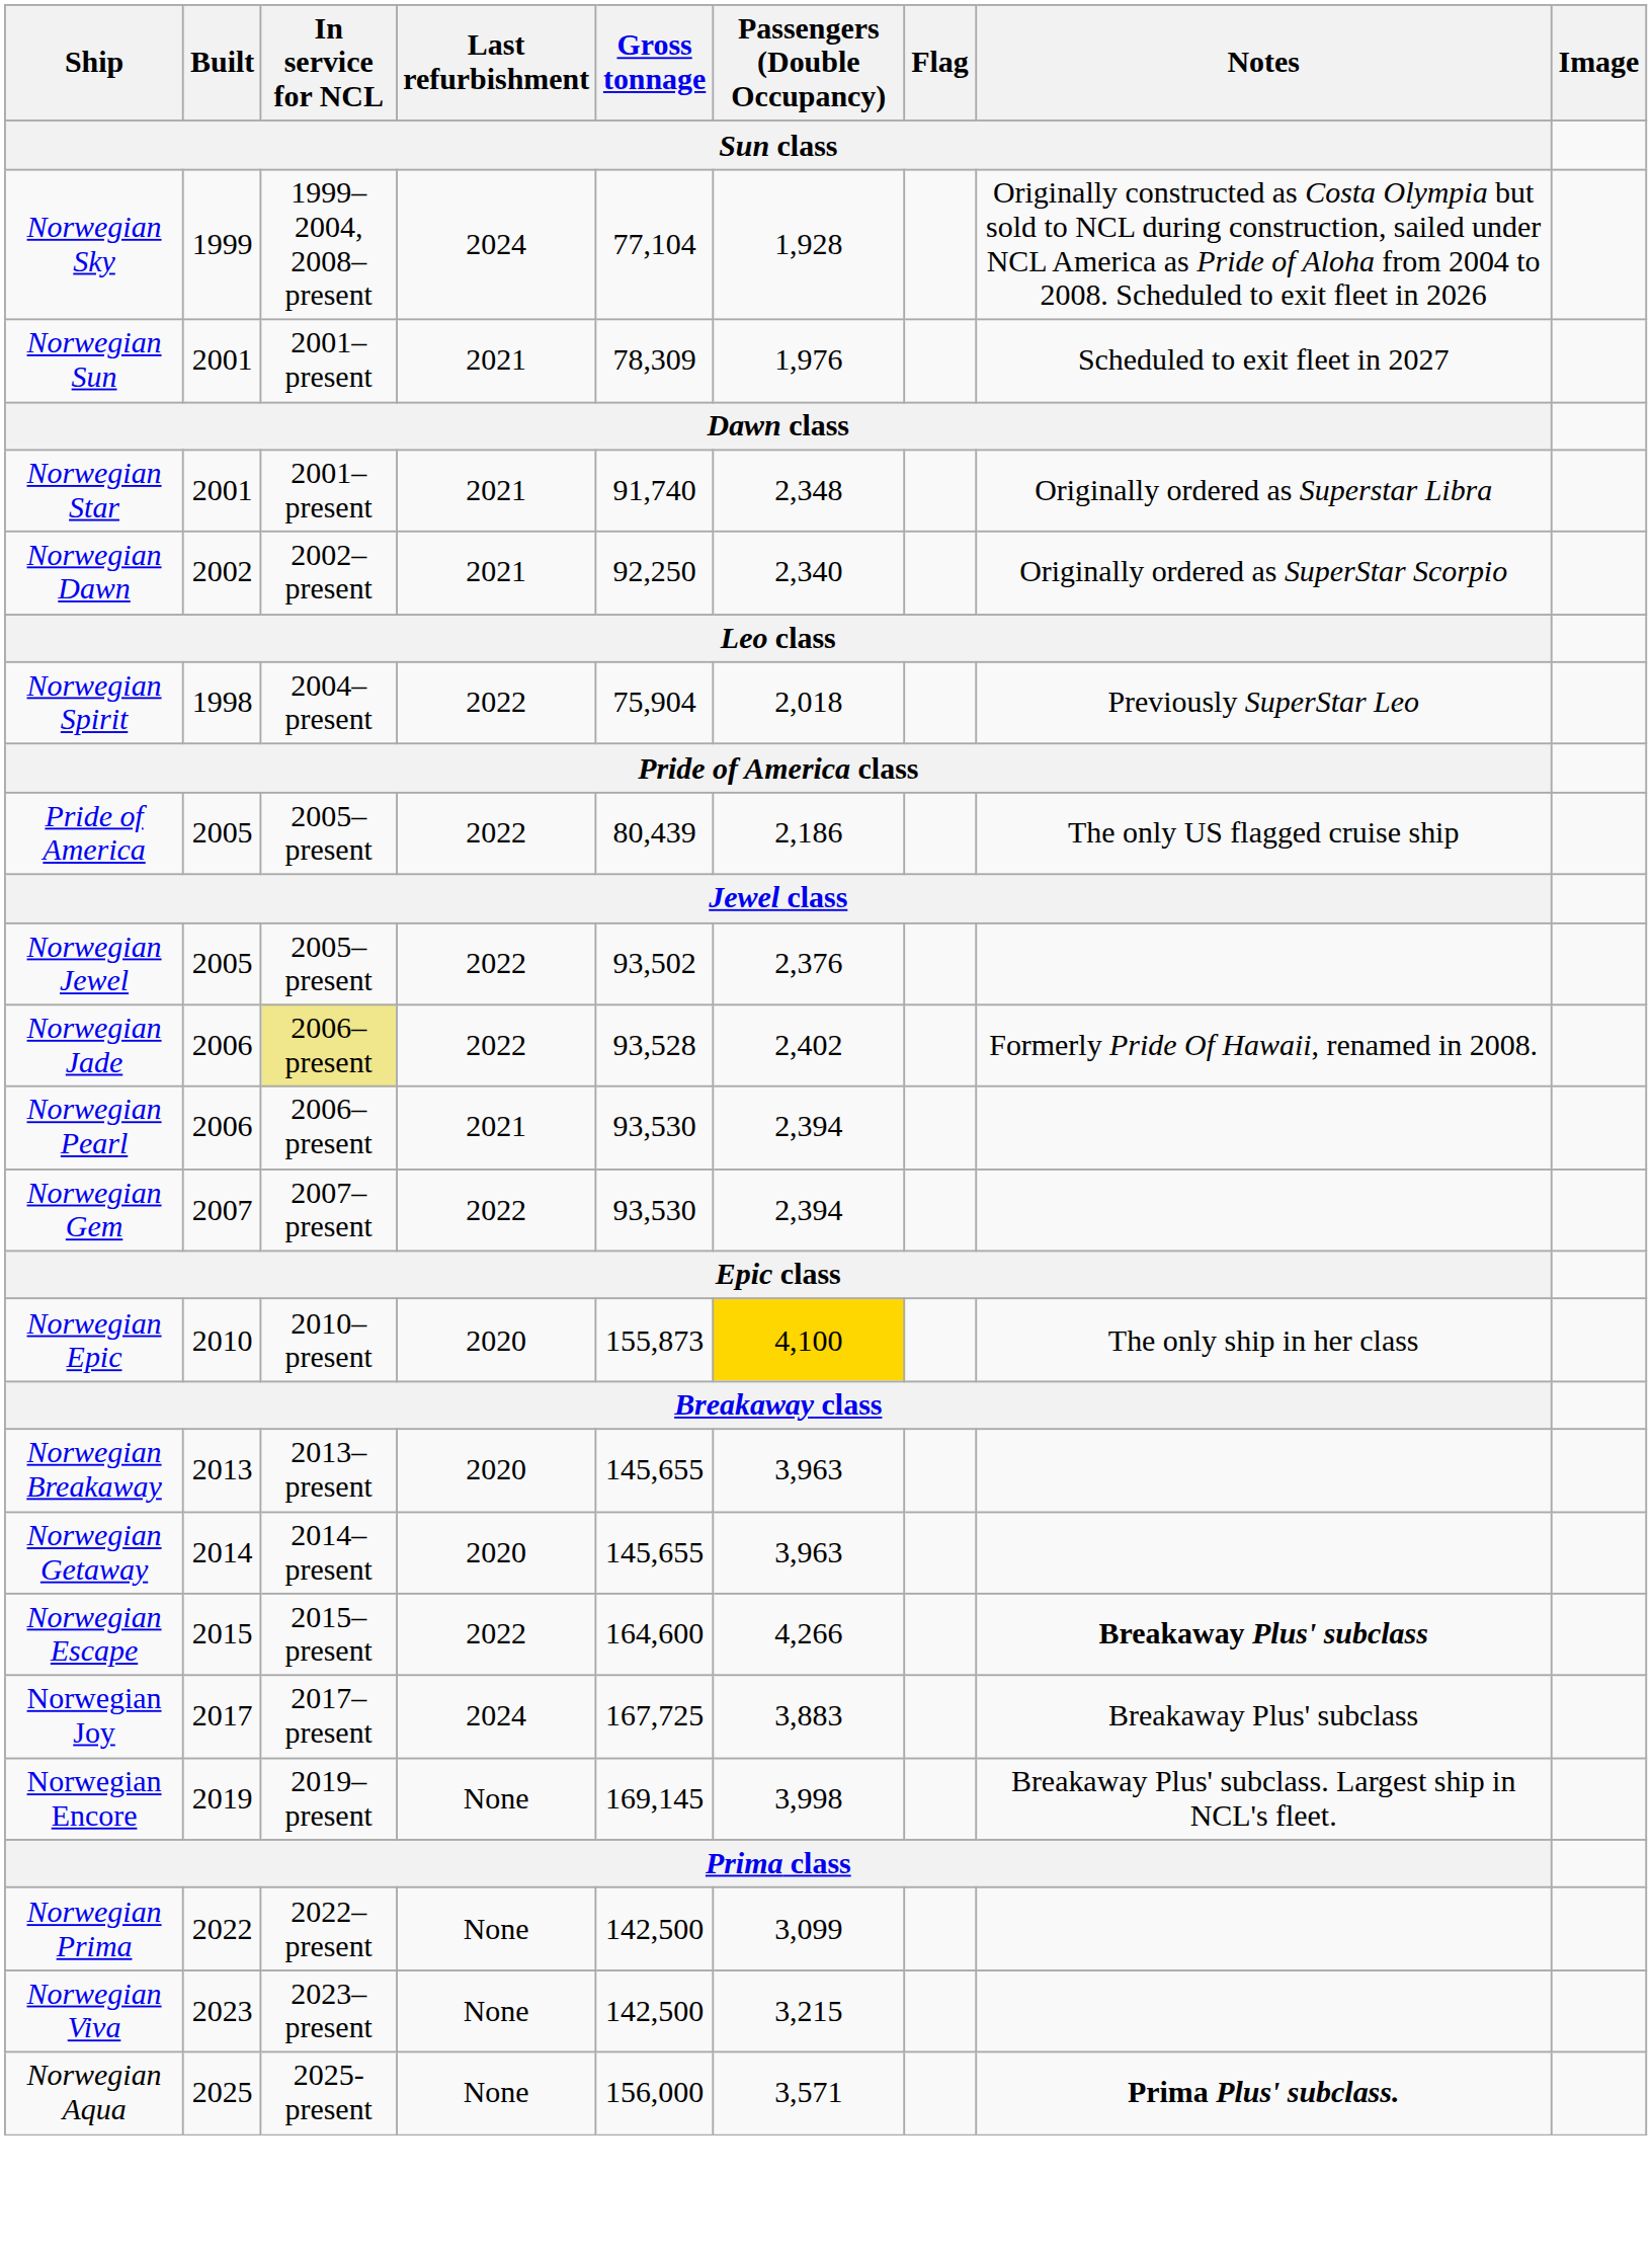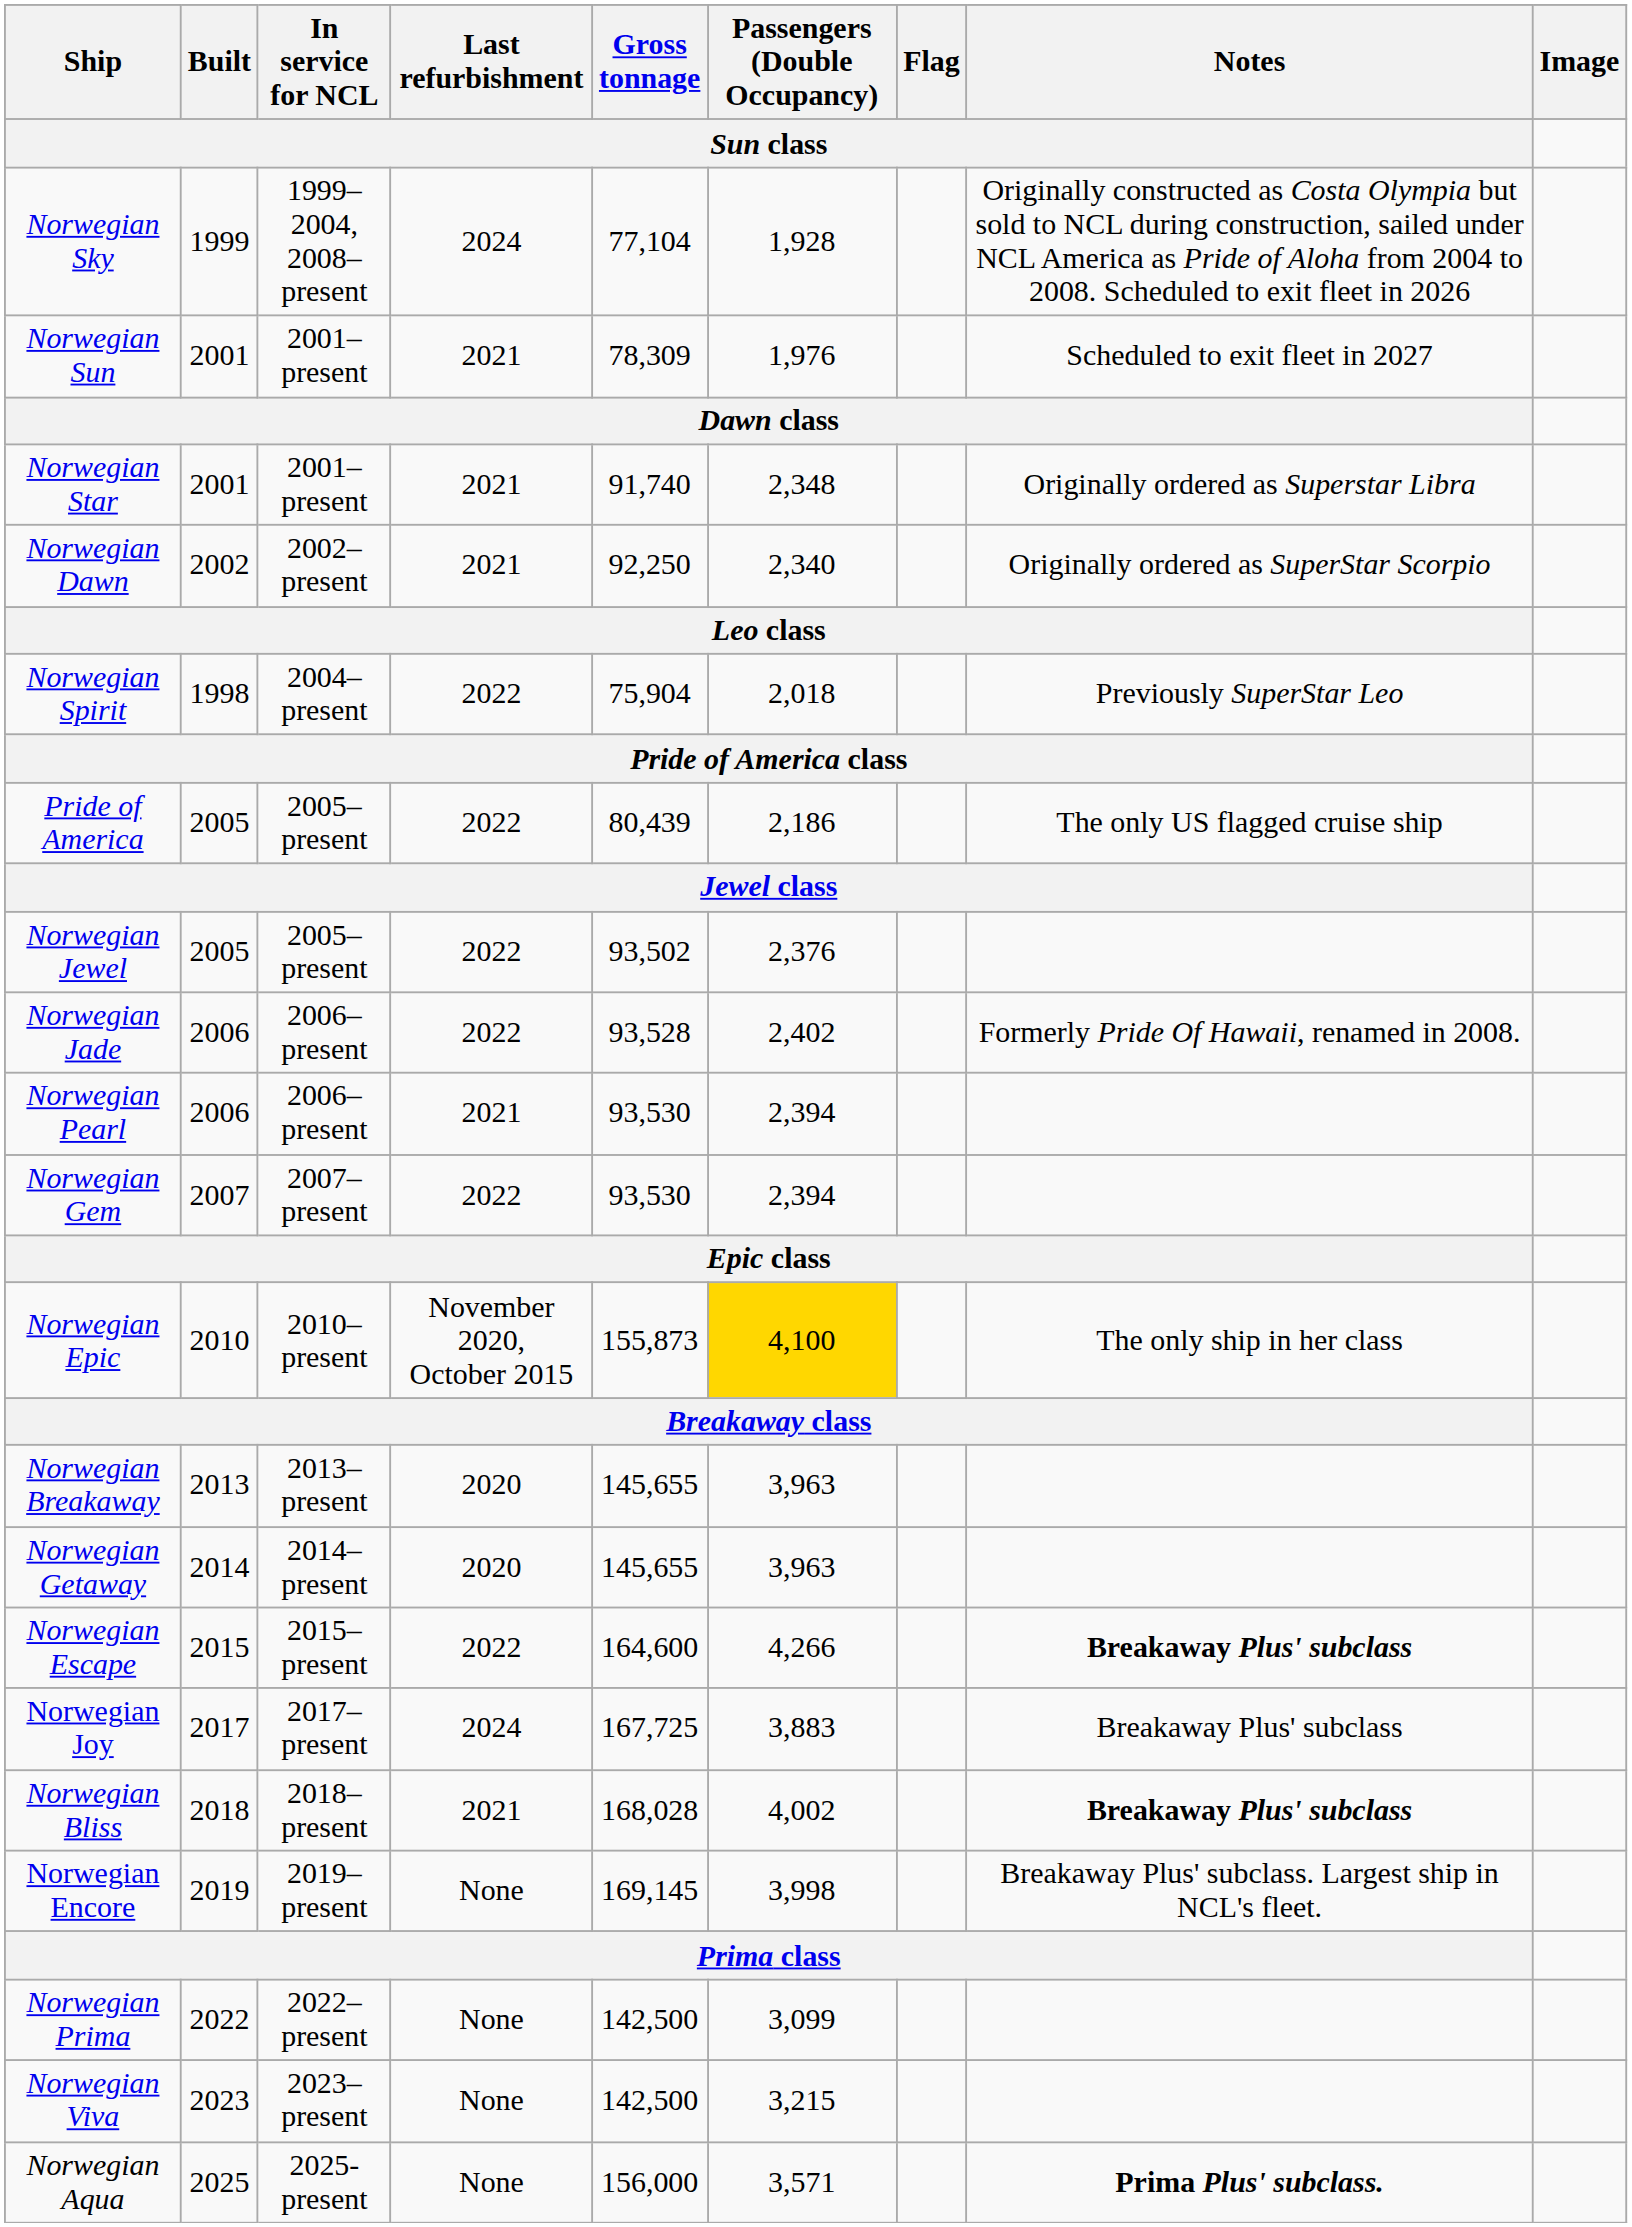Norwegian Jade | In service for NCL / Sun class: khaki background -> no background
Norwegian Epic | Last refurbishment / Sun class: 2020 -> November 2020, October 2015
+ row: Norwegian Bliss | 2018 | 2018–present | 2021 | 168,028 | 4,002 | Breakaway Plus' subclass
